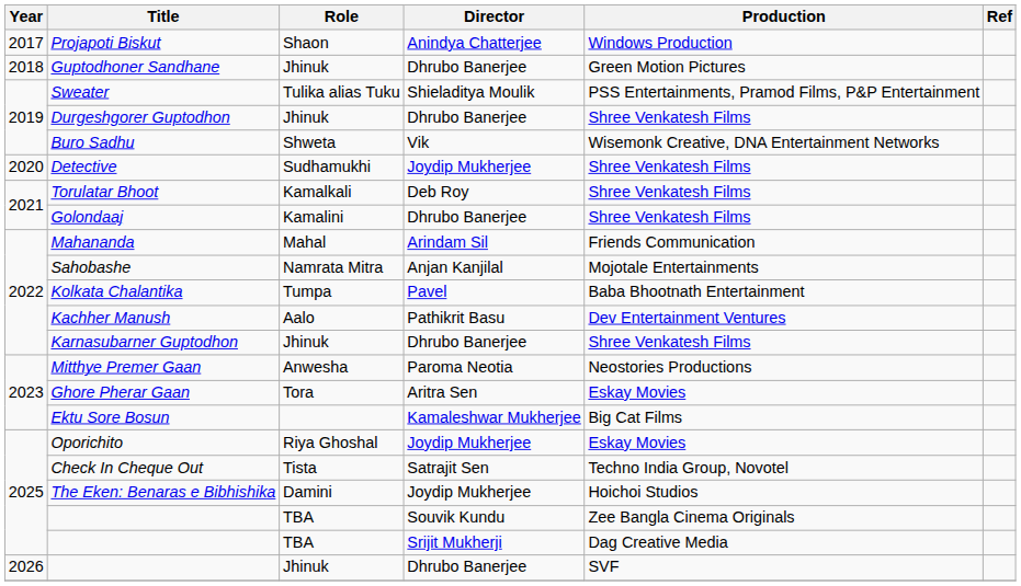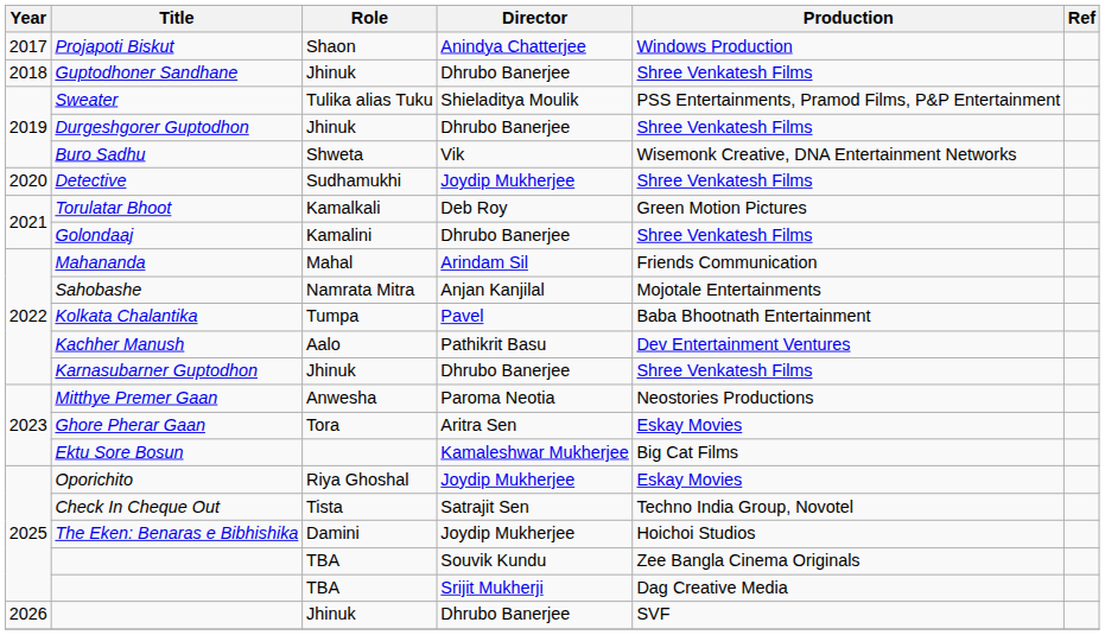Guptodhoner Sandhane | Production: Green Motion Pictures -> Shree Venkatesh Films
Torulatar Bhoot | Production: Shree Venkatesh Films -> Green Motion Pictures
